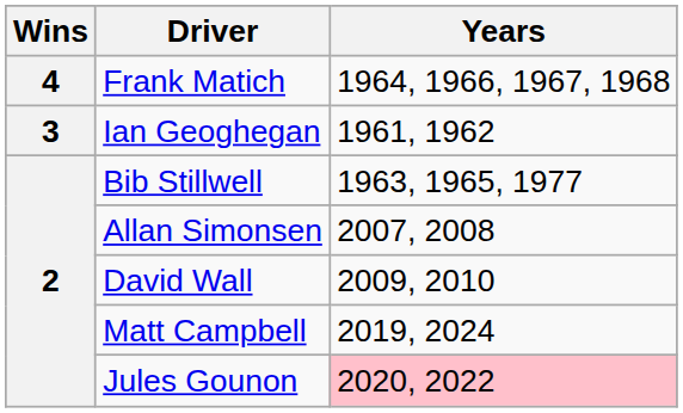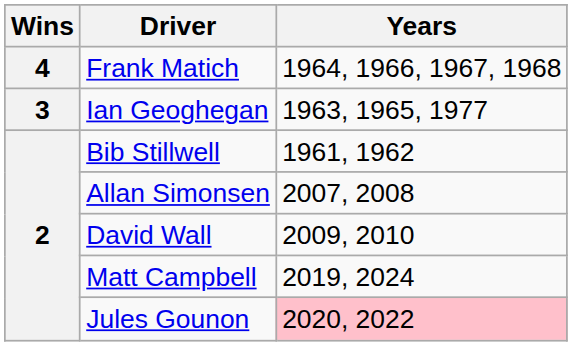Ian Geoghegan | Years: 1961, 1962 -> 1963, 1965, 1977
Bib Stillwell | Years: 1963, 1965, 1977 -> 1961, 1962
